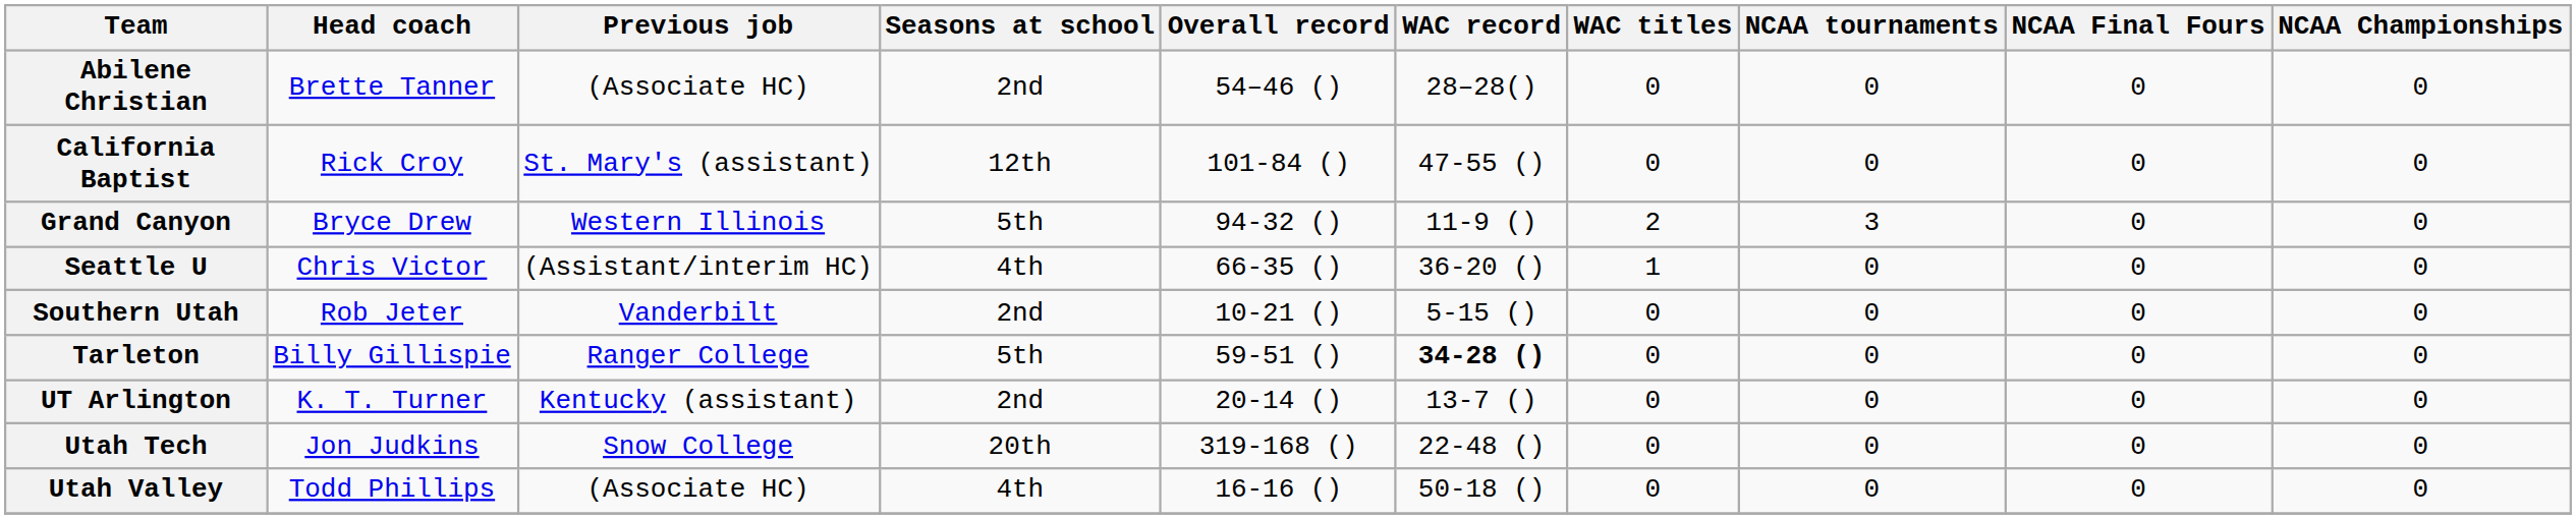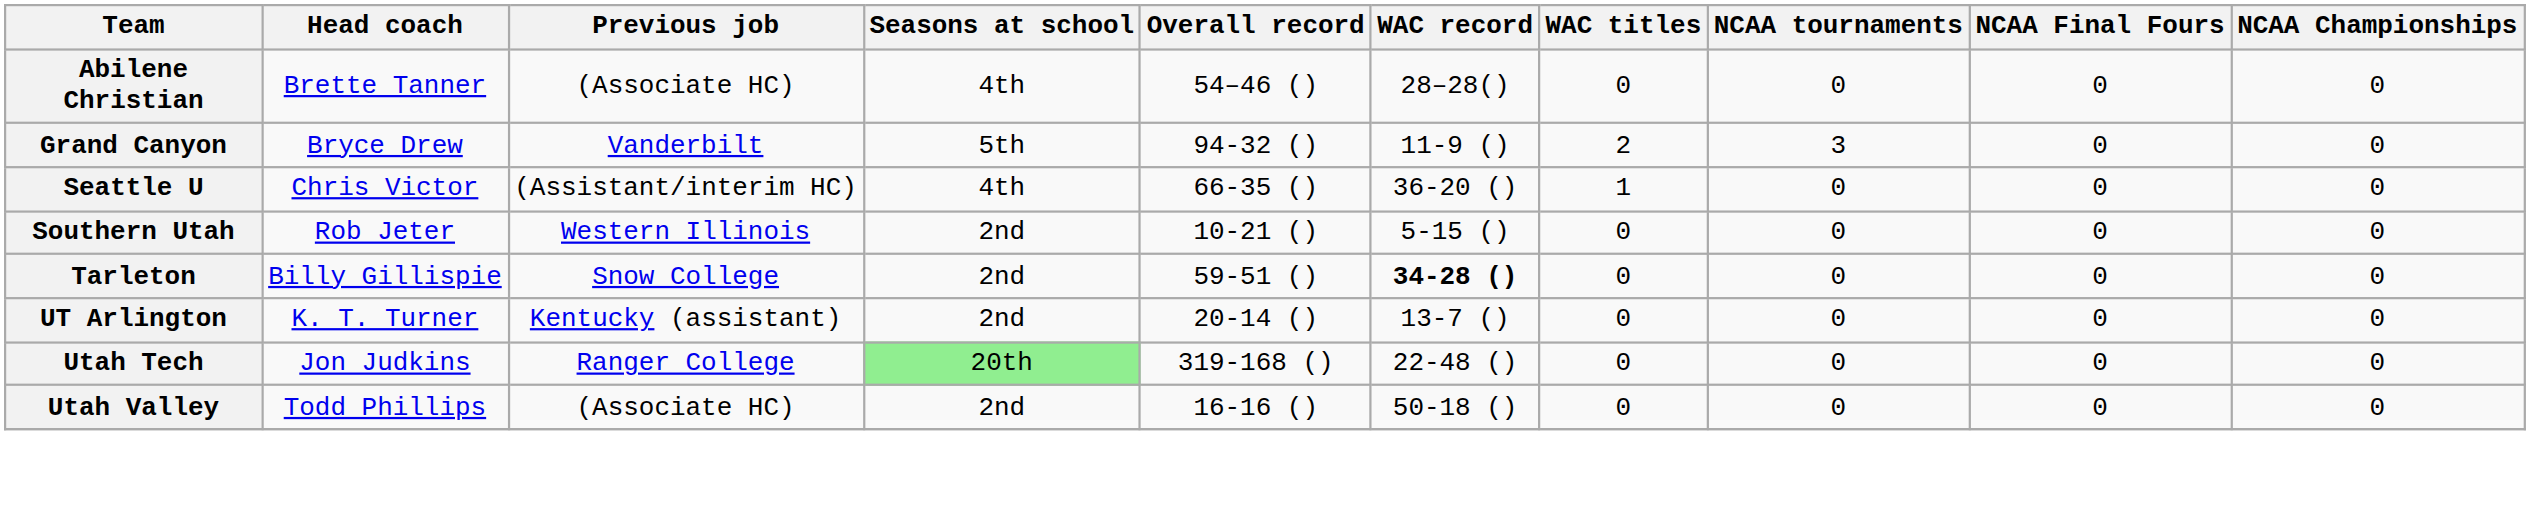Abilene Christian | Seasons at school: 2nd -> 4th
- row: California Baptist | Rick Croy | St. Mary's (assistant) | 12th | 101-84 () | 47-55 () | 0 | 0 | 0 | 0
Grand Canyon | Previous job: Western Illinois -> Vanderbilt
Southern Utah | Previous job: Vanderbilt -> Western Illinois
Tarleton | Previous job: Ranger College -> Snow College
Tarleton | Seasons at school: 5th -> 2nd
Utah Tech | Previous job: Snow College -> Ranger College
Utah Tech | Seasons at school: no background -> lightgreen background
Utah Valley | Seasons at school: 4th -> 2nd
